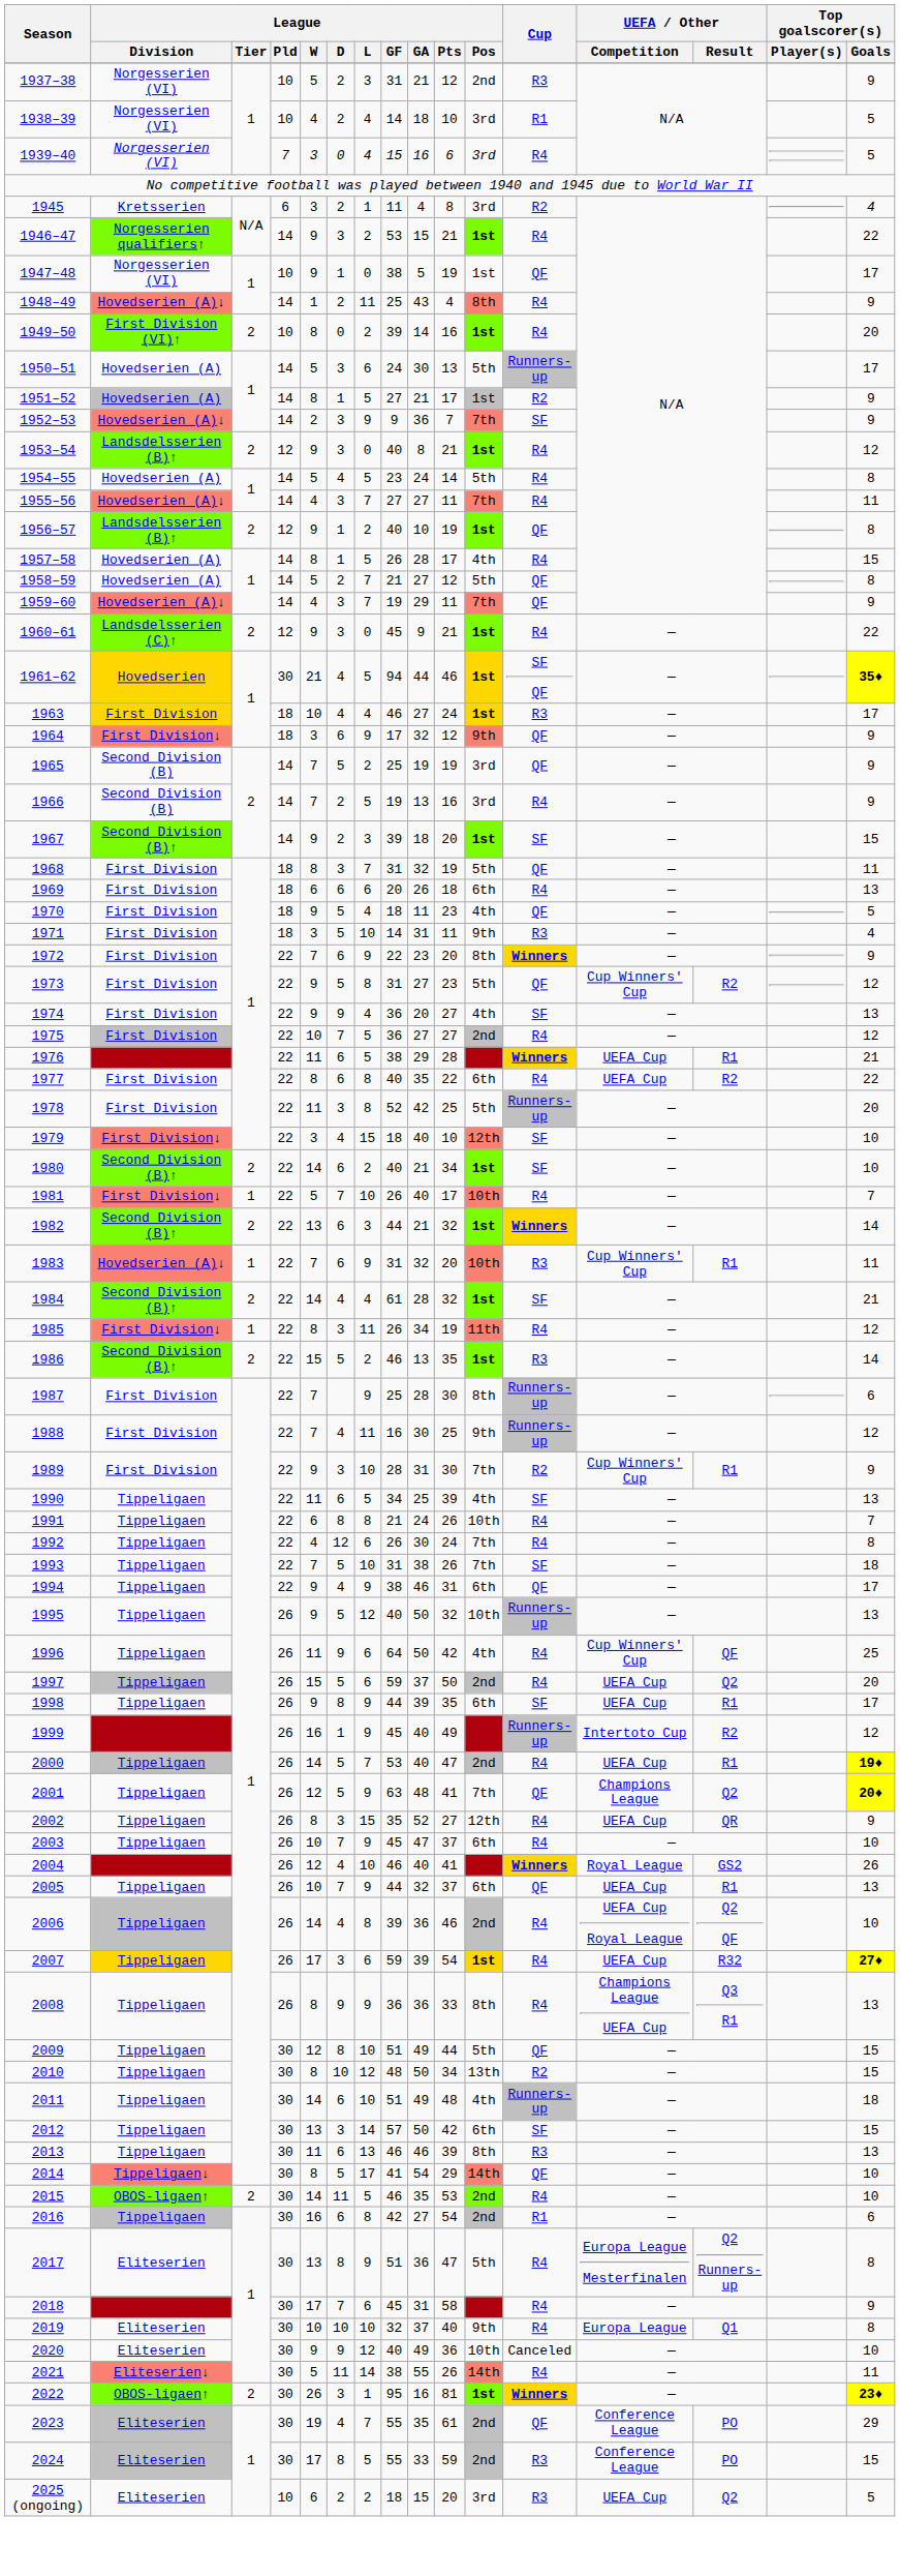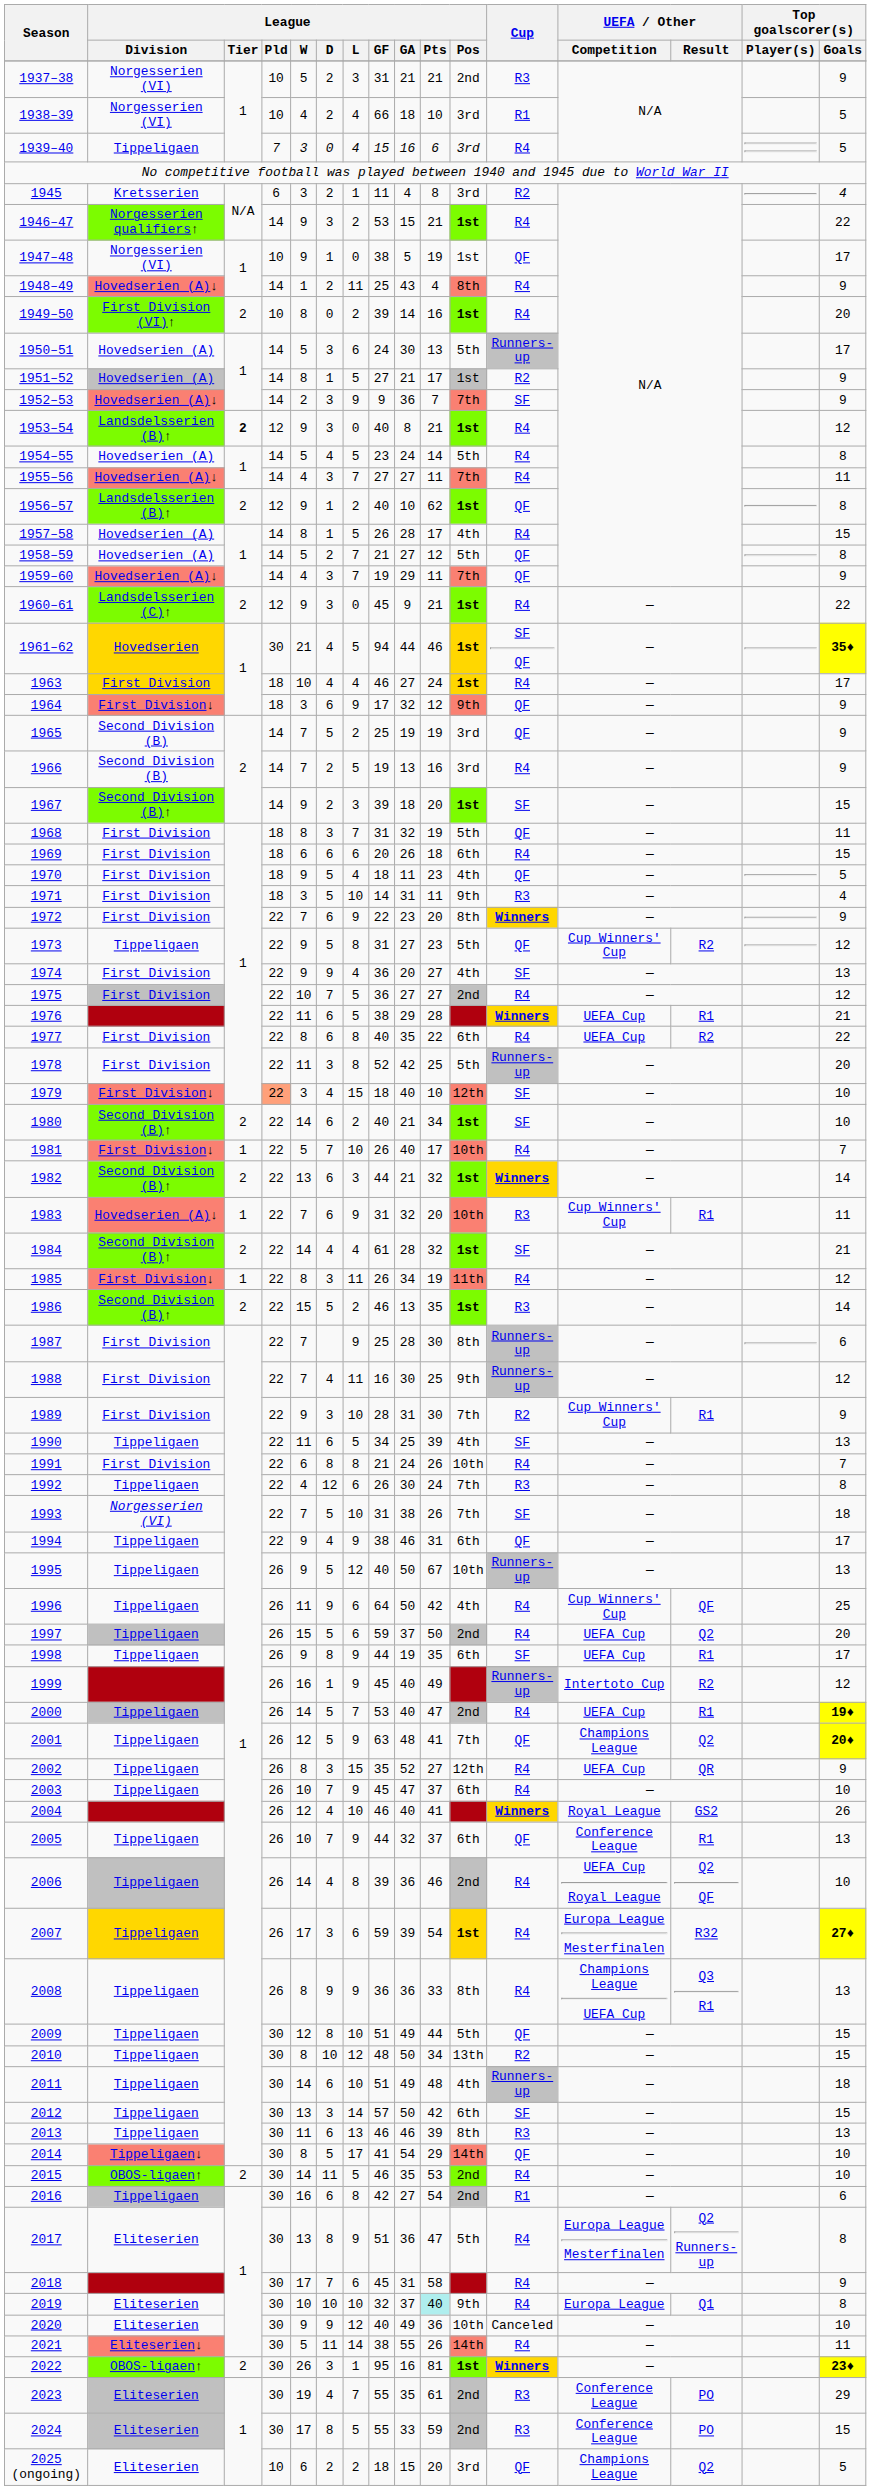1937–38 | League / Pts: 12 -> 21
1938–39 | League / GF: 14 -> 66
1939–40 | League / Division: Norgesserien (VI) -> Tippeligaen
1953–54 | League / Tier: normal -> bold
1956–57 | League / Pts: 19 -> 62
1963 | Cup: R3 -> R4
1969 | Top goalscorer(s) / Goals: 13 -> 15
1973 | League / Division: First Division -> Tippeligaen
1979 | League / Pld: no background -> lightsalmon background
1991 | League / Division: Tippeligaen -> First Division
1992 | Cup: R4 -> R3
1993 | League / Division: Tippeligaen -> Norgesserien (VI)
1995 | League / Pts: 32 -> 67
1998 | League / GA: 39 -> 19
2005 | UEFA / Other / Competition: UEFA Cup -> Conference League
2007 | UEFA / Other / Competition: UEFA Cup -> Europa League Mesterfinalen
2019 | League / Pts: no background -> paleturquoise background
2023 | Cup: QF -> R3
2025 (ongoing) | Cup: R3 -> QF
2025 (ongoing) | UEFA / Other / Competition: UEFA Cup -> Champions League
